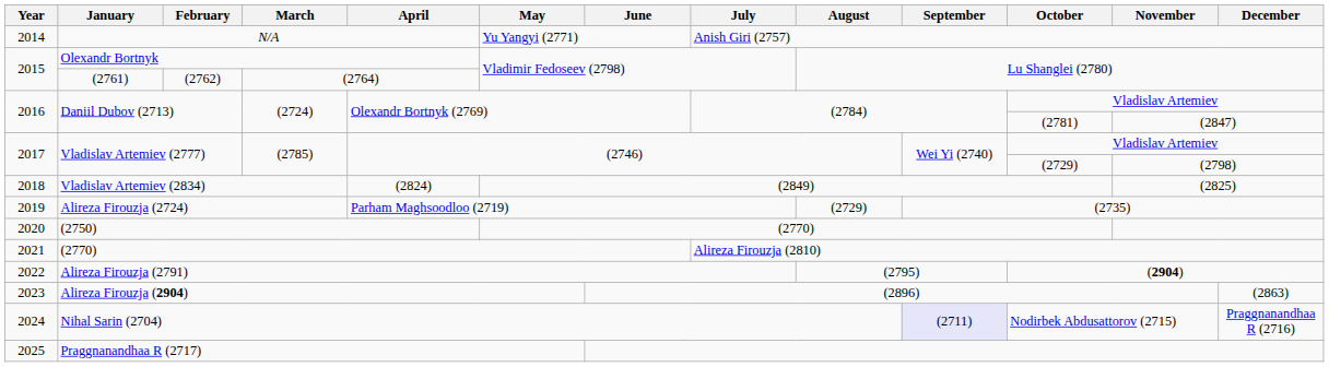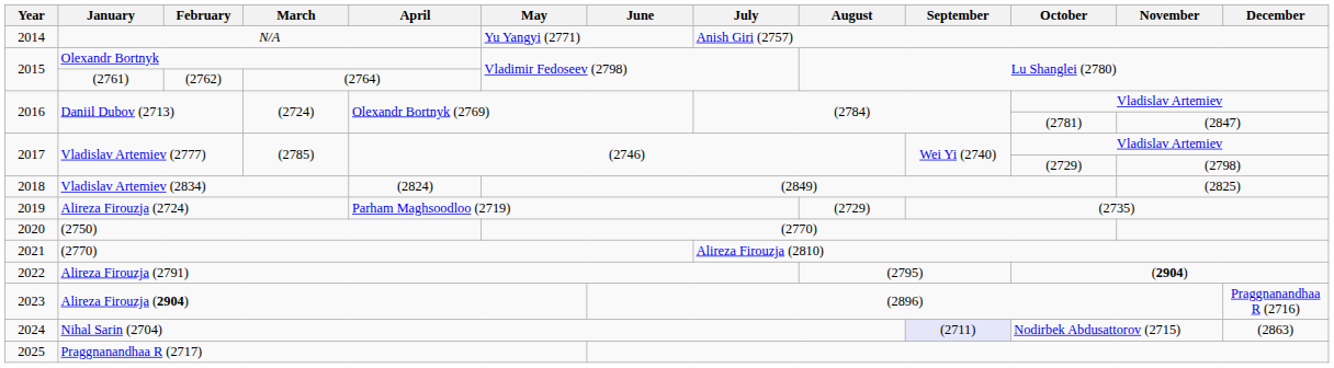Alireza Firouzja (2904) | December: (2863) -> Praggnanandhaa R (2716)
Nihal Sarin (2704) | December: Praggnanandhaa R (2716) -> (2863)
